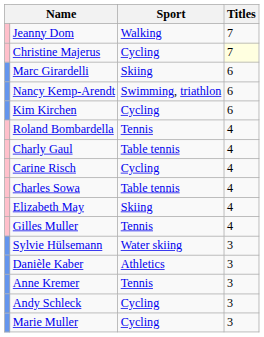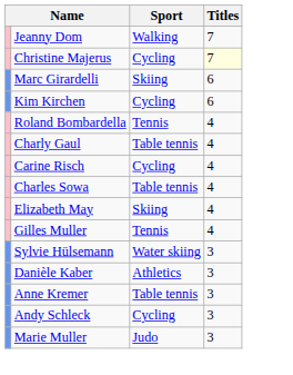- row: Nancy Kemp-Arendt | Swimming, triathlon | 6
Anne Kremer | Sport: Tennis -> Table tennis
Marie Muller | Sport: Cycling -> Judo
